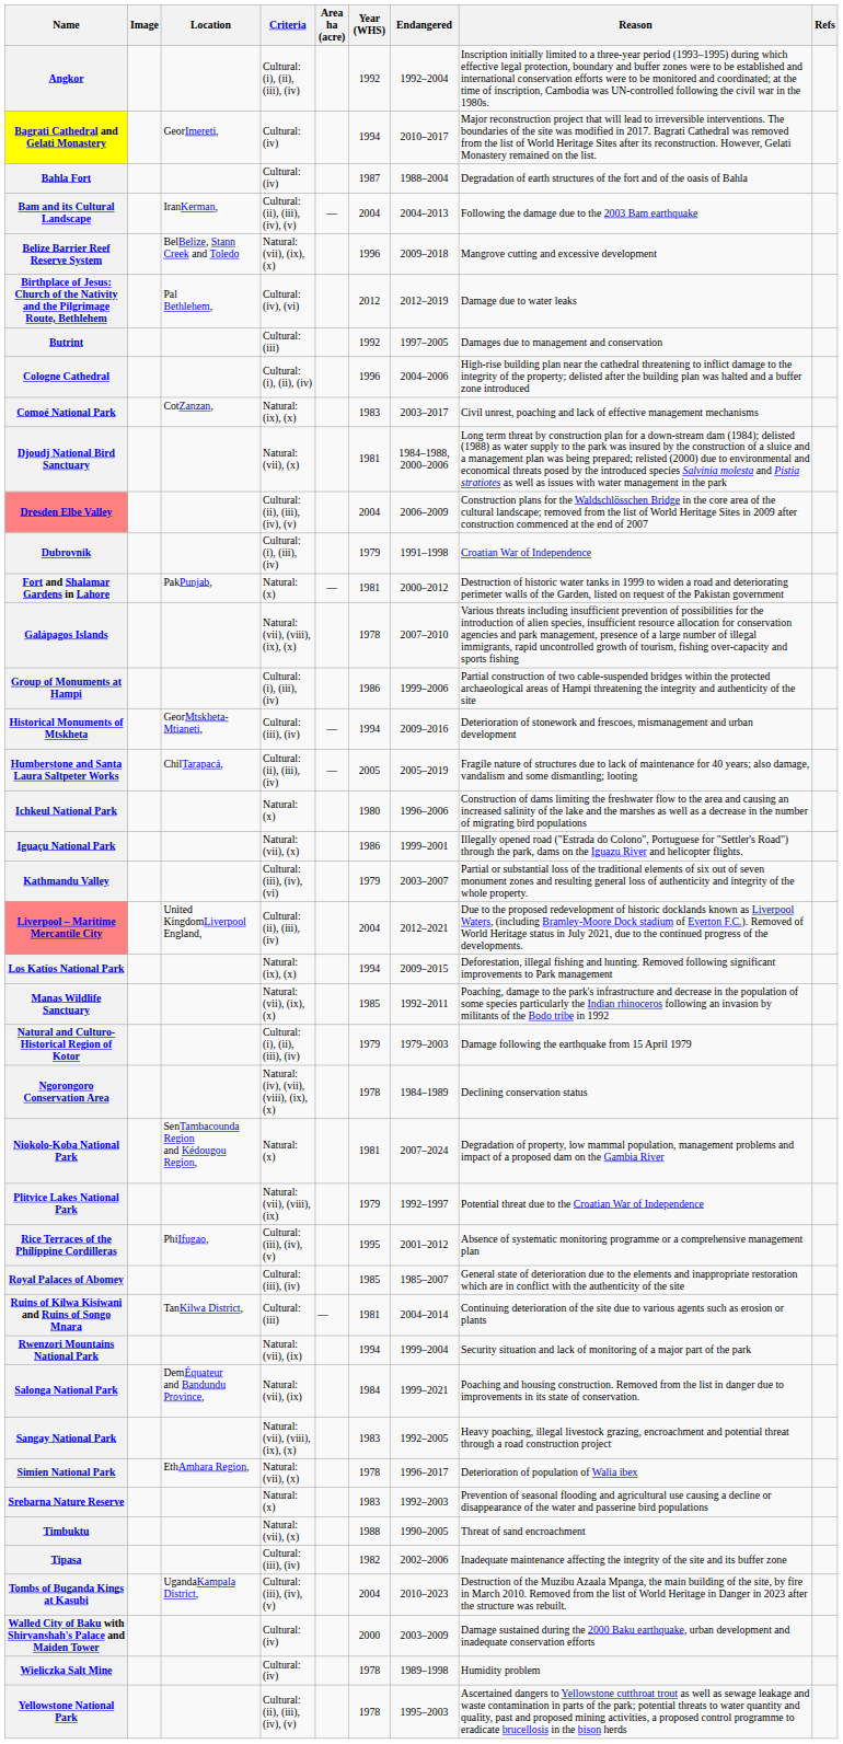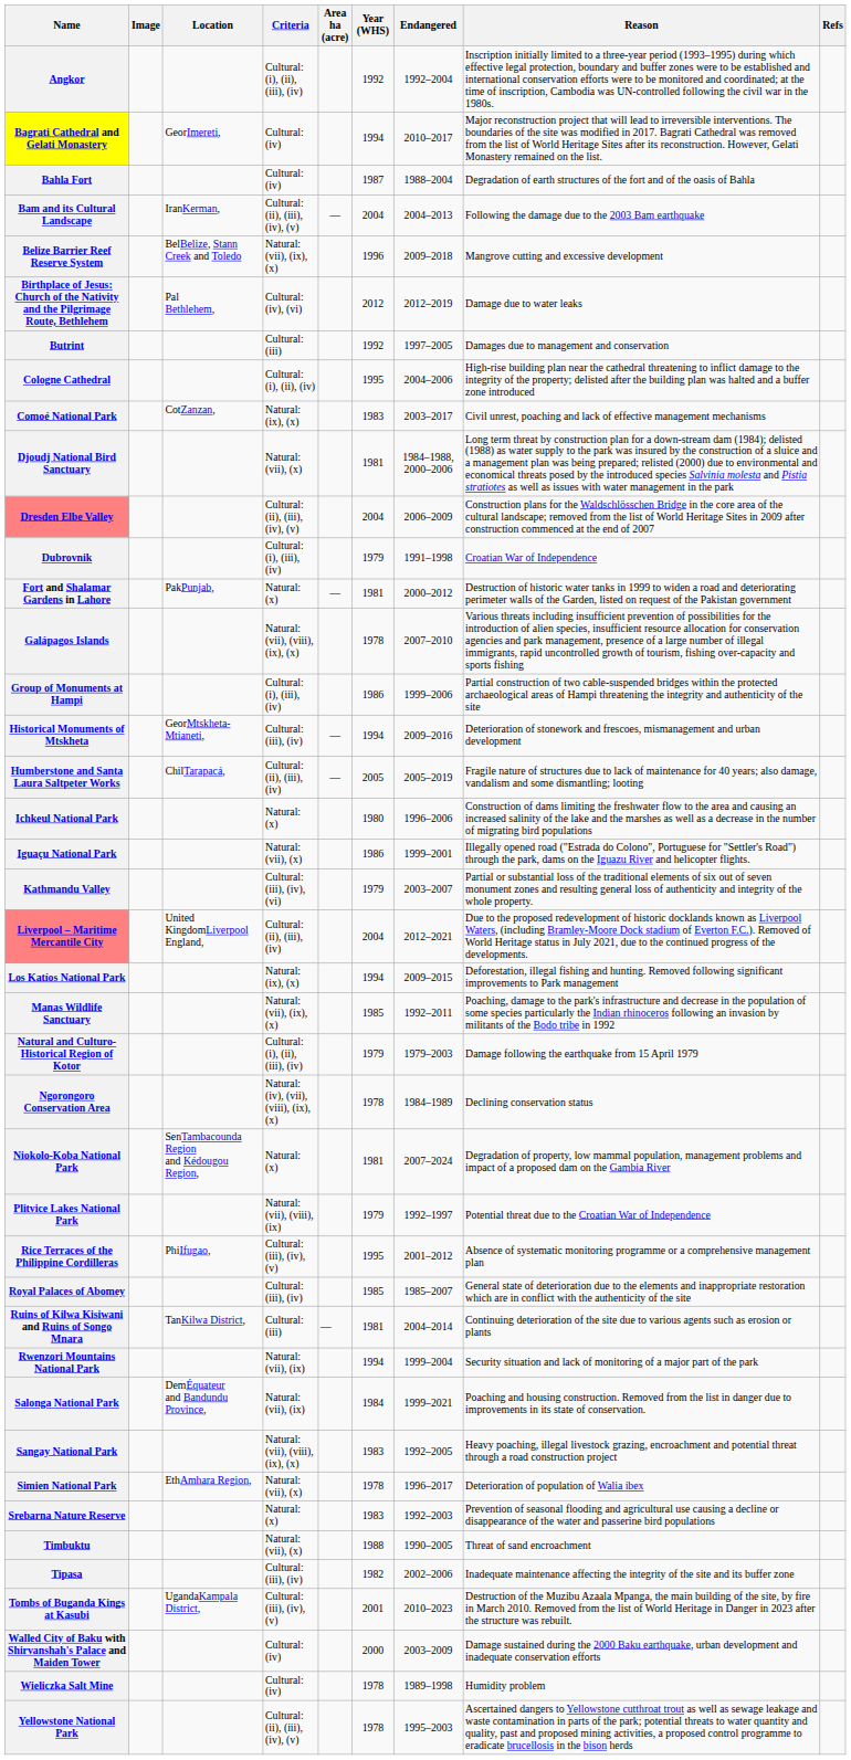Cologne Cathedral | Year (WHS): 1996 -> 1995
Tombs of Buganda Kings at Kasubi | Year (WHS): 2004 -> 2001
